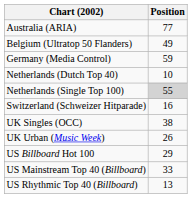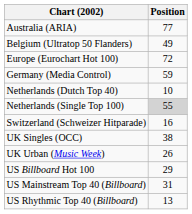+ row: Europe (Eurochart Hot 100) | 72
US Mainstream Top 40 (Billboard) | Position: 33 -> 31
